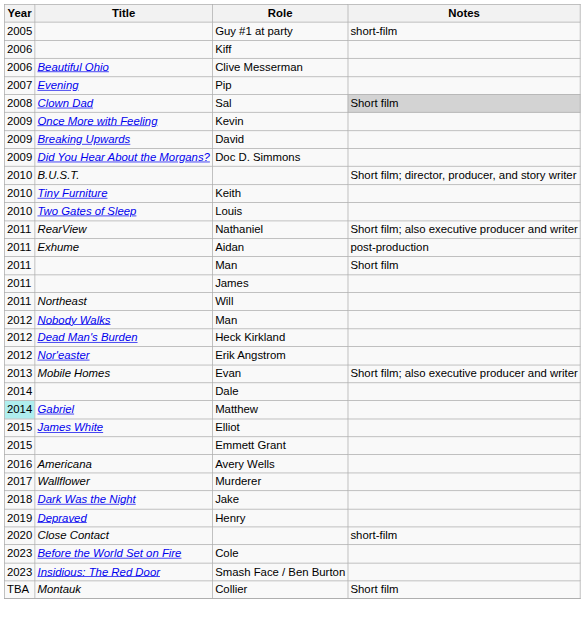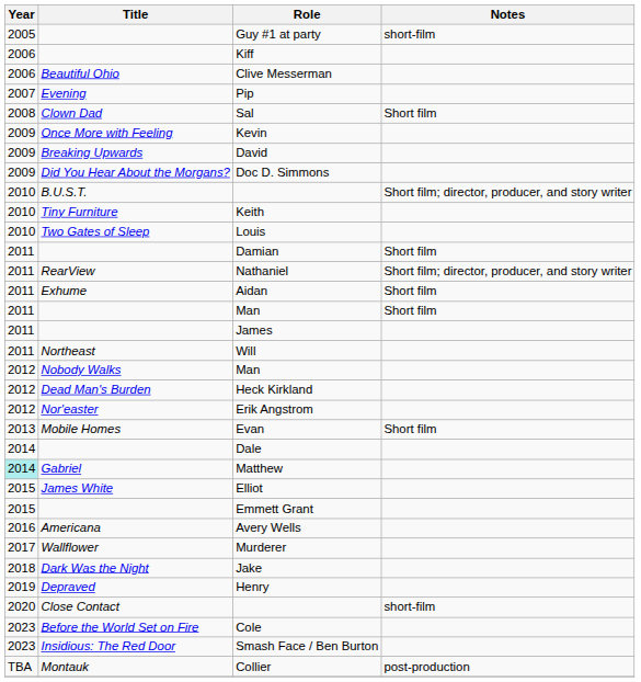Sal | Notes: lightgrey background -> no background
+ row: 2011 | Damian | Short film
Nathaniel | Notes: Short film; also executive producer and writer -> Short film; director, producer, and story writer
Aidan | Notes: post-production -> Short film
Evan | Notes: Short film; also executive producer and writer -> Short film
Collier | Notes: Short film -> post-production
